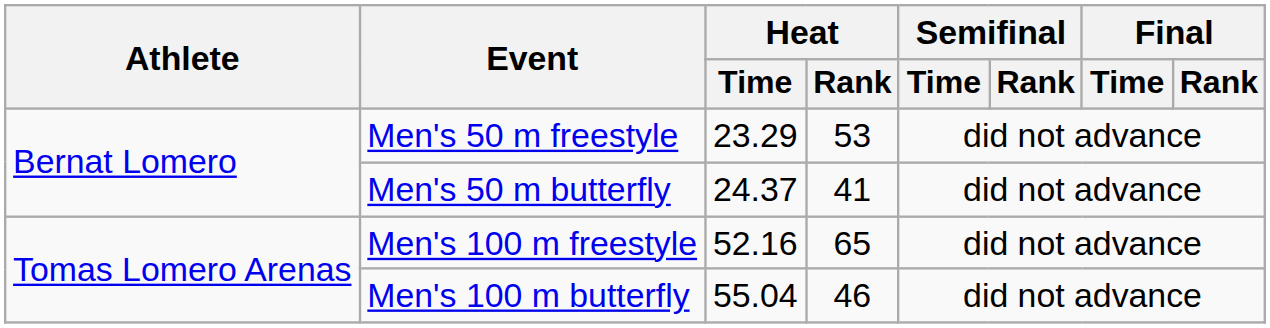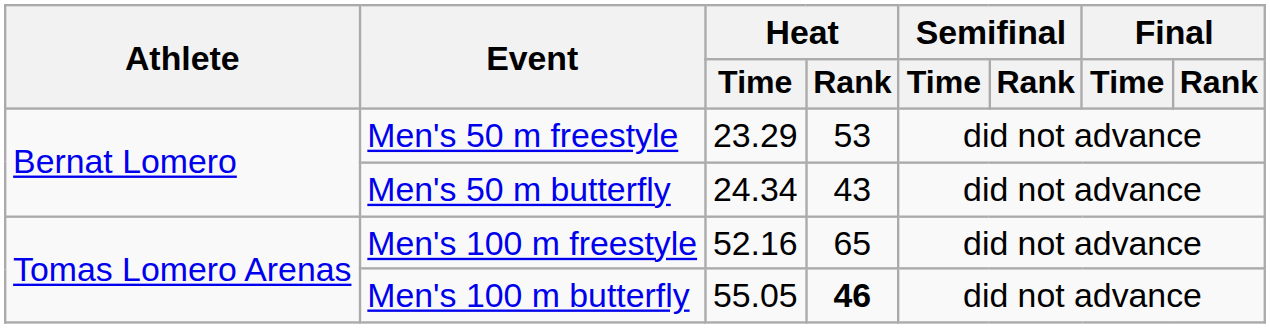Men's 50 m butterfly | Heat / Time: 24.37 -> 24.34
Men's 50 m butterfly | Heat / Rank: 41 -> 43
Men's 100 m butterfly | Heat / Time: 55.04 -> 55.05
Men's 100 m butterfly | Heat / Rank: normal -> bold
